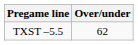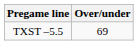TXST –5.5 | Over/under: 62 -> 69
